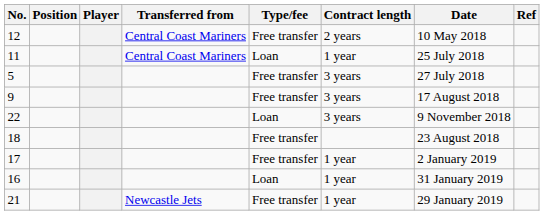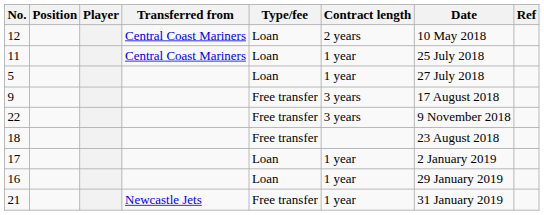12 | Type/fee: Free transfer -> Loan
5 | Type/fee: Free transfer -> Loan
5 | Contract length: 3 years -> 1 year
22 | Type/fee: Loan -> Free transfer
17 | Type/fee: Free transfer -> Loan
16 | Date: 31 January 2019 -> 29 January 2019
21 | Date: 29 January 2019 -> 31 January 2019
